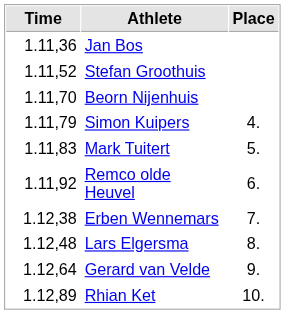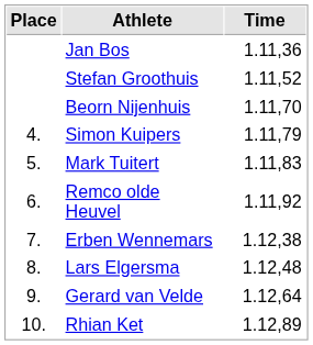columns swapped: Place <-> Time
